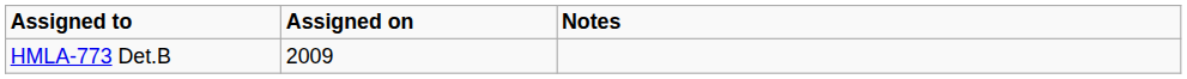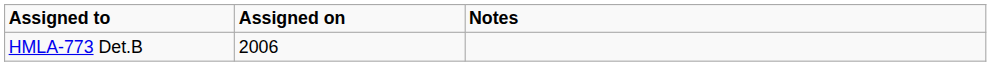HMLA-773 Det.B | Assigned on: 2009 -> 2006
